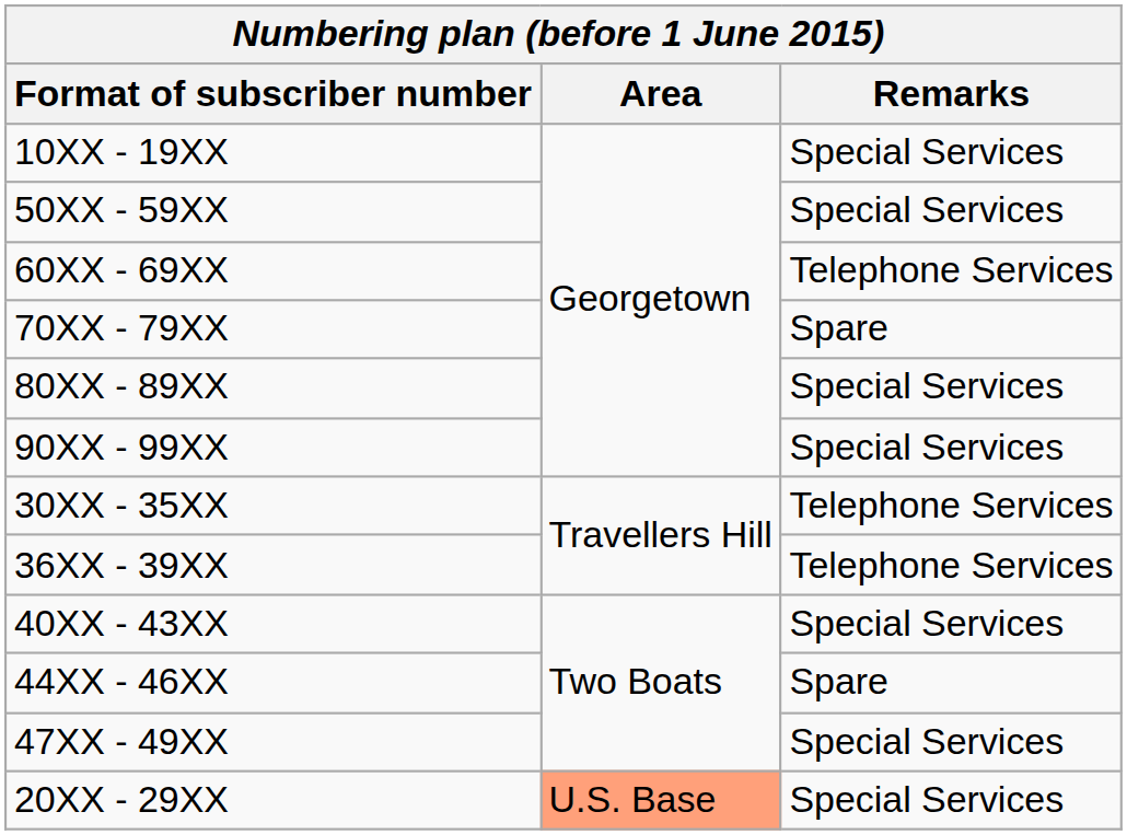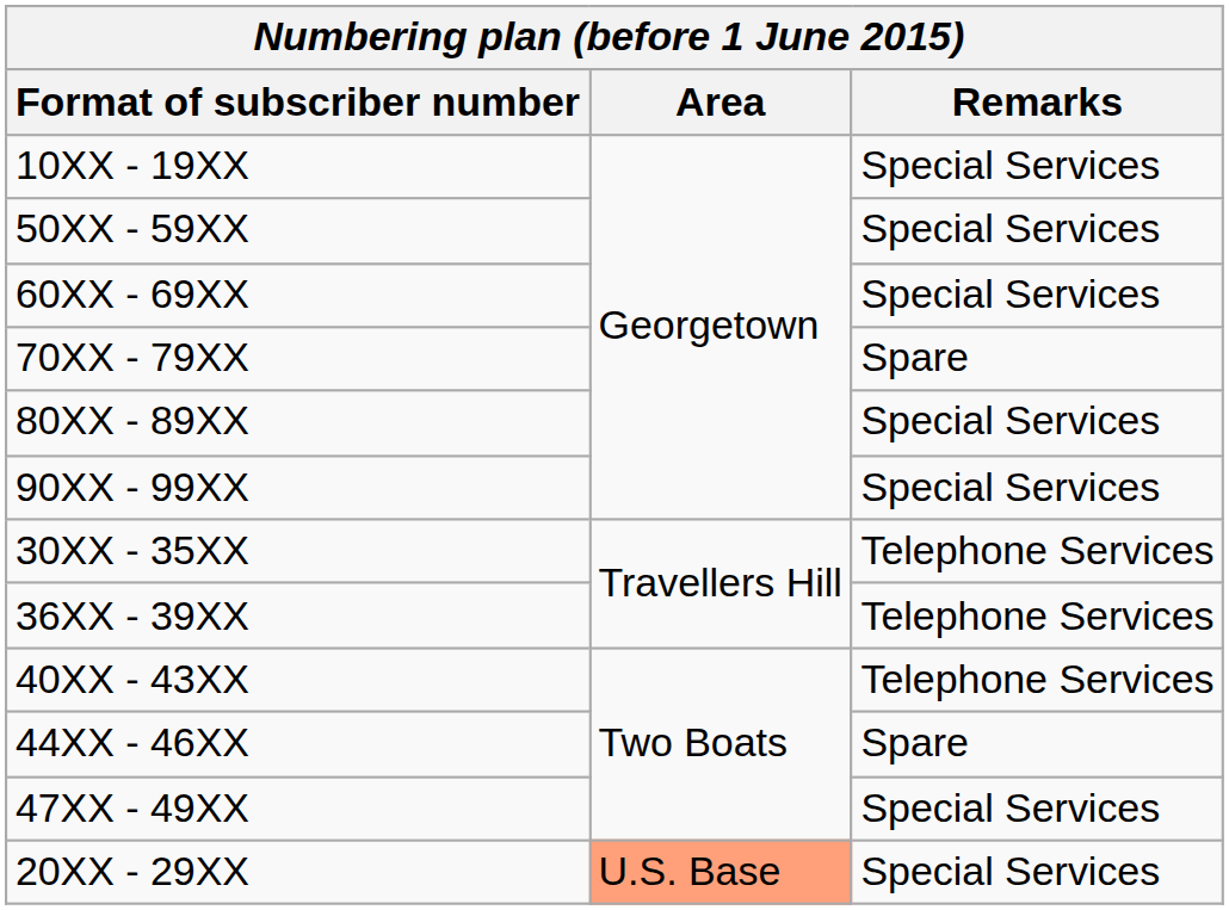60XX - 69XX | Remarks: Telephone Services -> Special Services
40XX - 43XX | Remarks: Special Services -> Telephone Services
